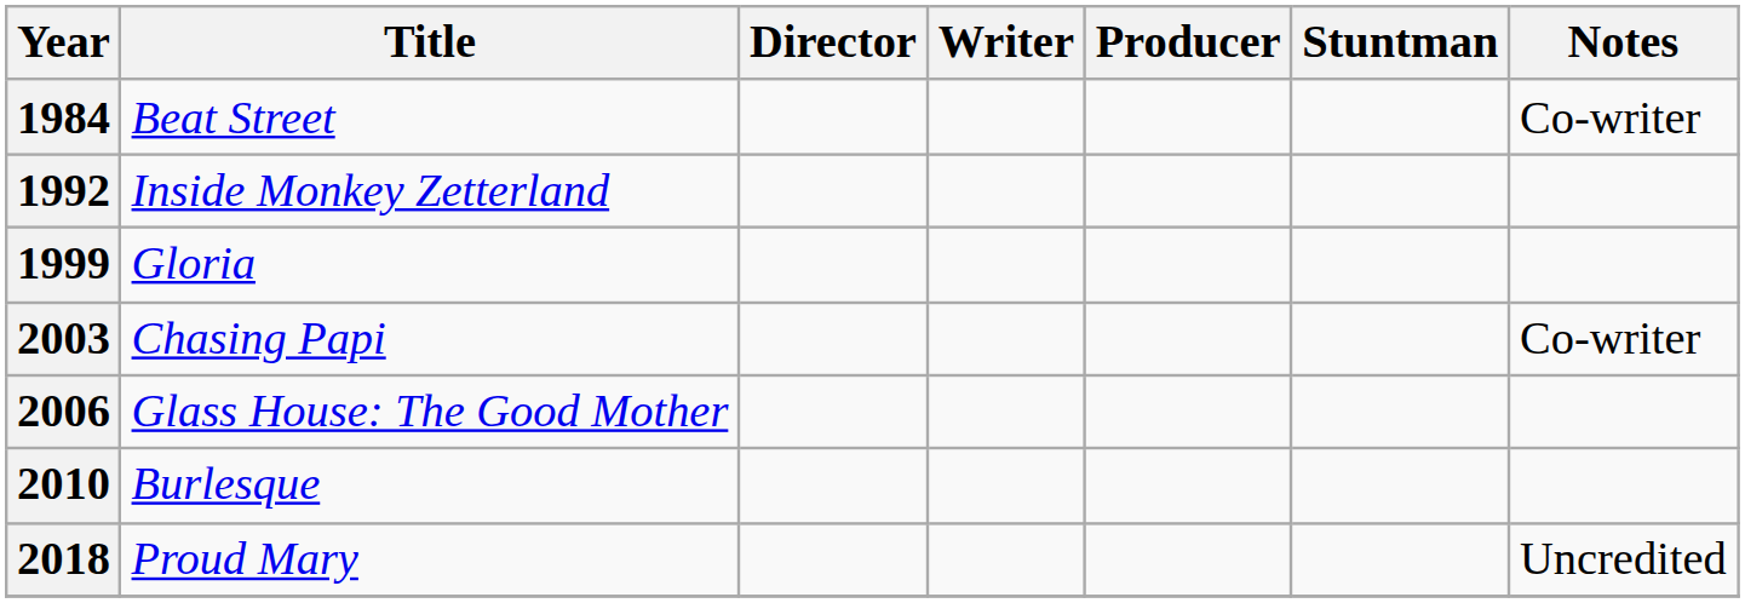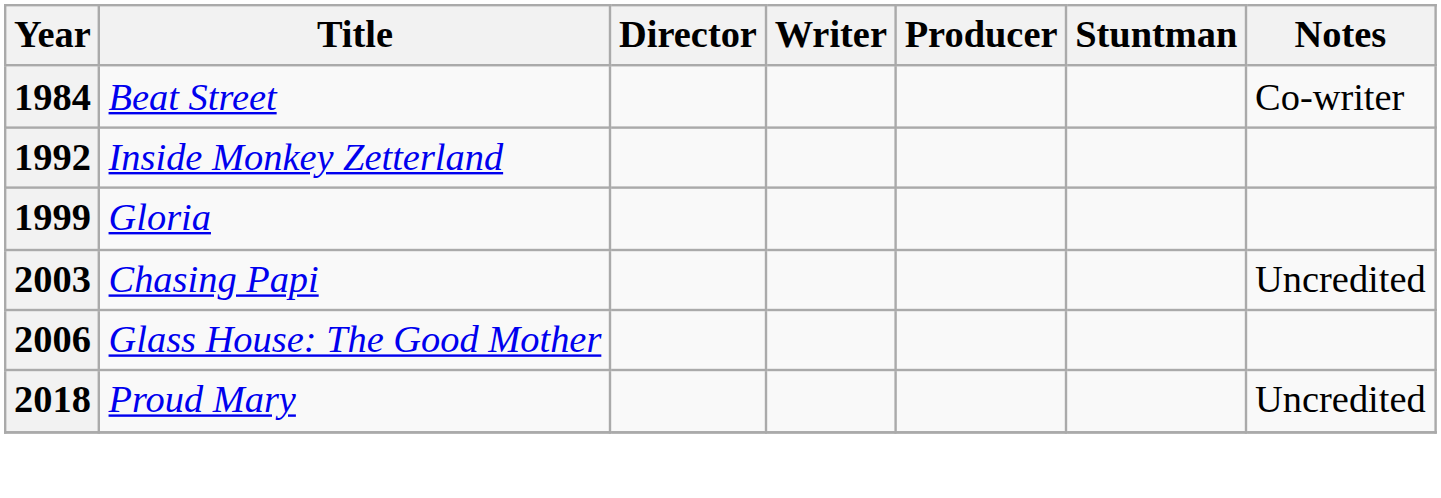2003 | Notes: Co-writer -> Uncredited
- row: 2010 | Burlesque
